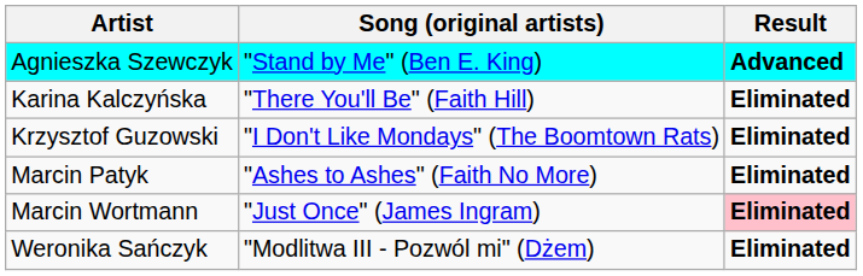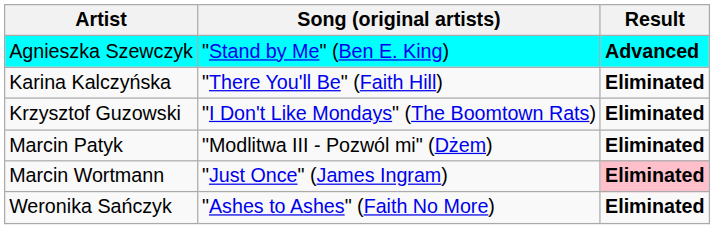Marcin Patyk | Song (original artists): "Ashes to Ashes" (Faith No More) -> "Modlitwa III - Pozwól mi" (Dżem)
Weronika Sańczyk | Song (original artists): "Modlitwa III - Pozwól mi" (Dżem) -> "Ashes to Ashes" (Faith No More)
